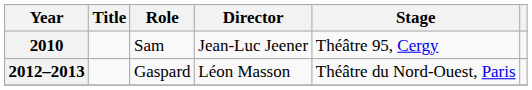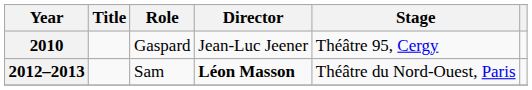2010 | Role: Sam -> Gaspard
2012–2013 | Role: Gaspard -> Sam
2012–2013 | Director: normal -> bold
